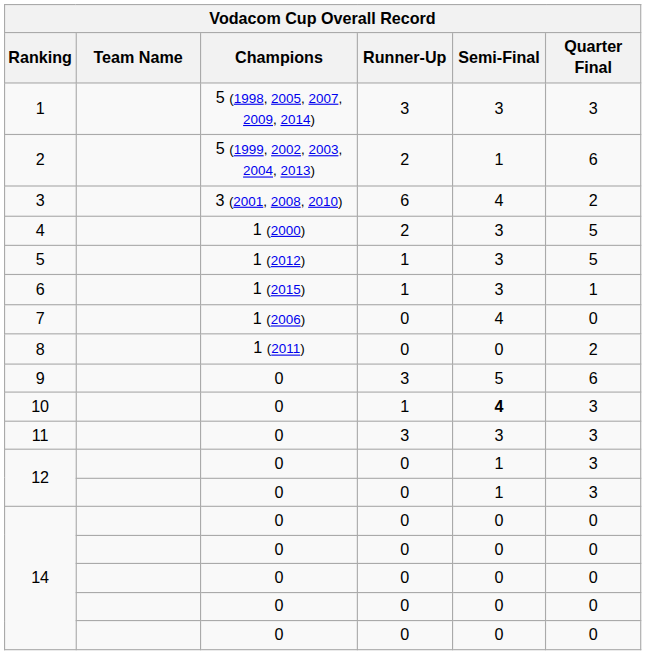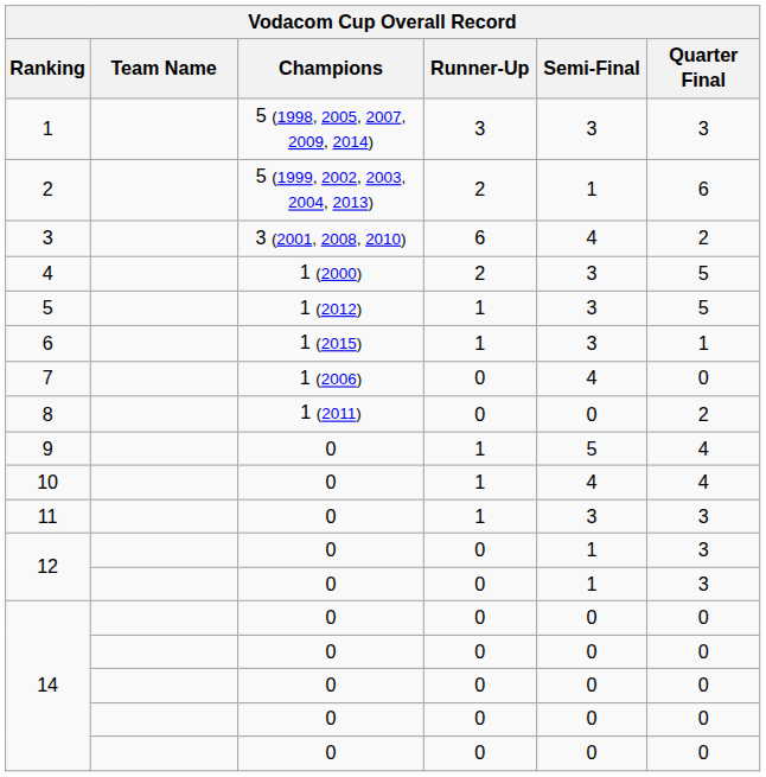9 | Runner-Up: 3 -> 1
9 | Quarter Final: 6 -> 4
10 | Semi-Final: bold -> normal
10 | Quarter Final: 3 -> 4
11 | Runner-Up: 3 -> 1
